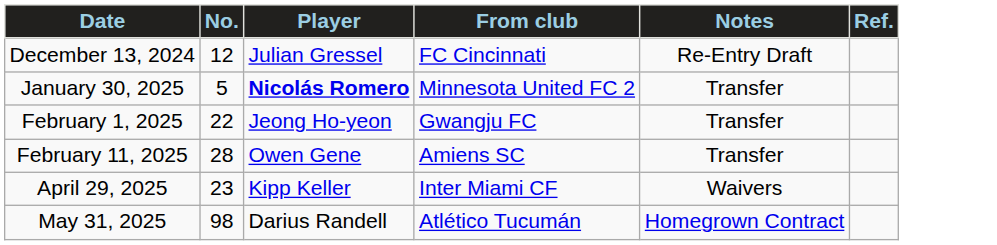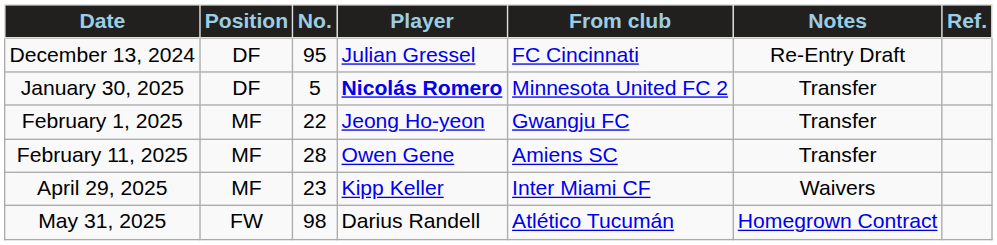+ column: Position | DF | DF | MF | MF | MF | FW
December 13, 2024 | No.: 12 -> 95
